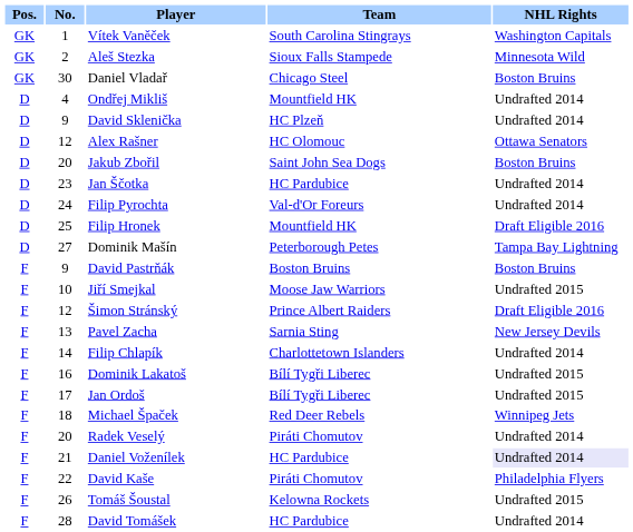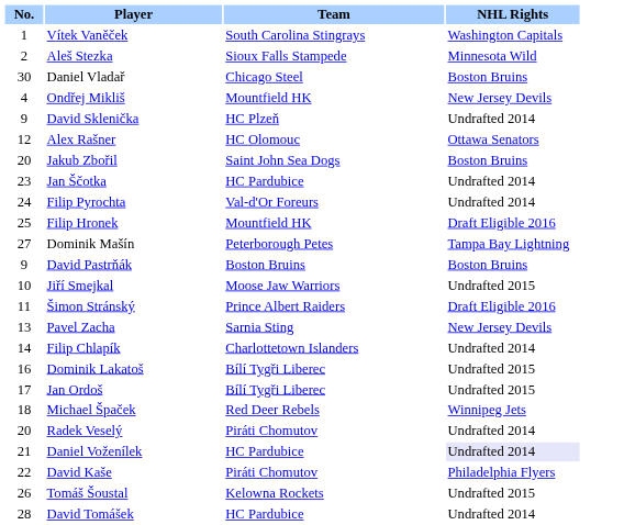- column: Pos. | GK | GK | GK | D | D | D | D | D | D | D | D | F | F | F | F | F | F | F | F | F | F | F | F | F
Ondřej Mikliš | NHL Rights: Undrafted 2014 -> New Jersey Devils
Šimon Stránský | No.: 12 -> 11
